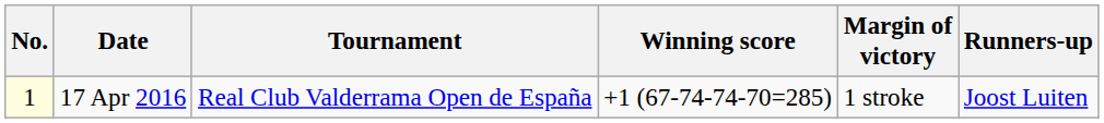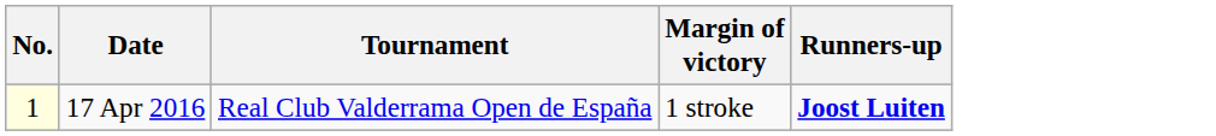- column: Winning score | +1 (67-74-74-70=285)
17 Apr 2016 | Runners-up: normal -> bold
